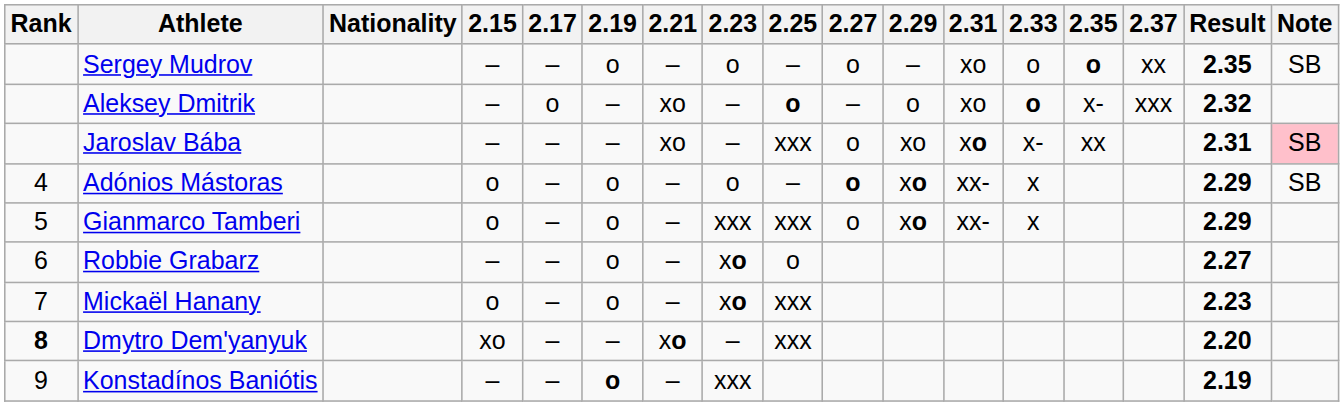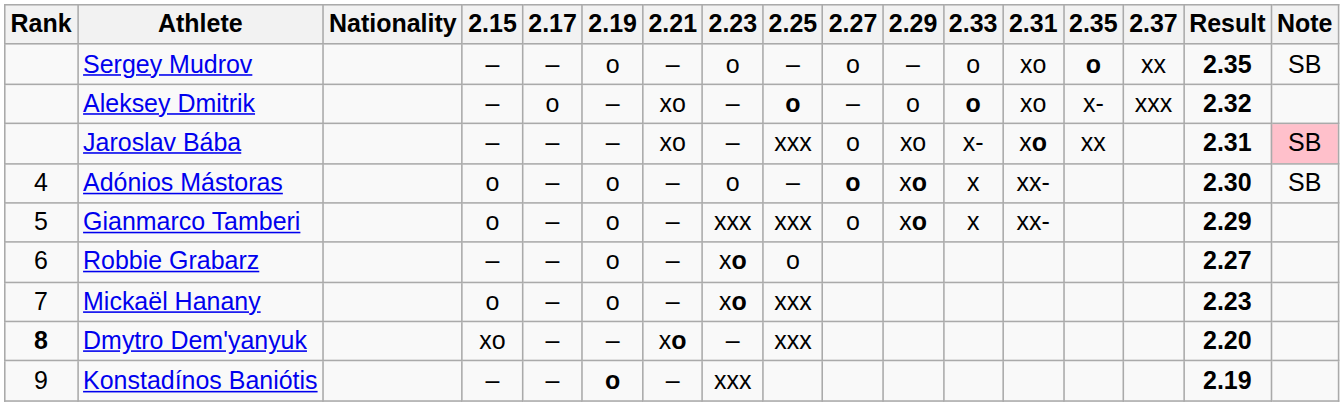columns swapped: 2.31 <-> 2.33
Adónios Mástoras | Result: 2.29 -> 2.30
